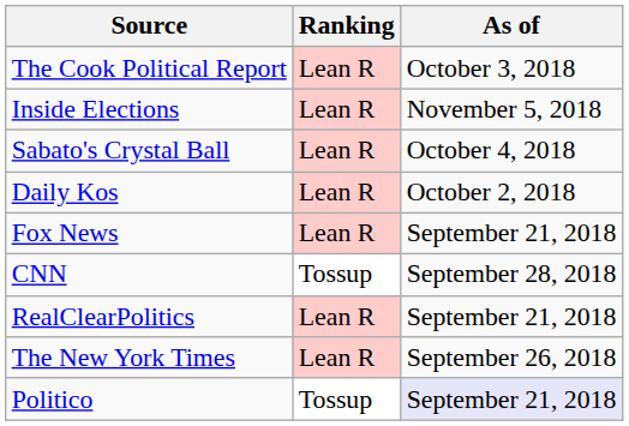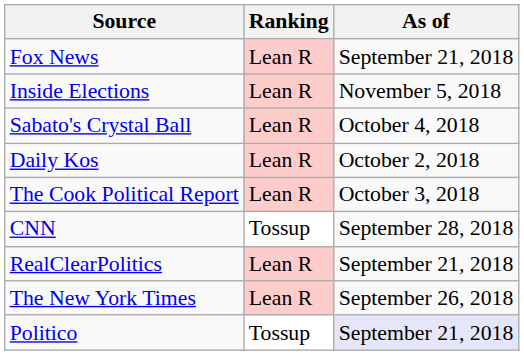rows swapped: The Cook Political Report <-> Fox News
